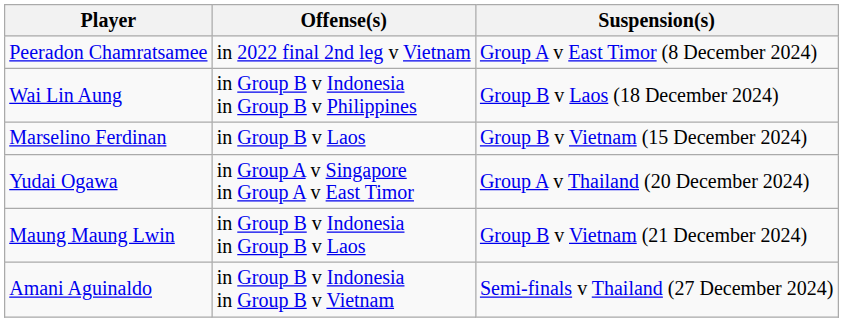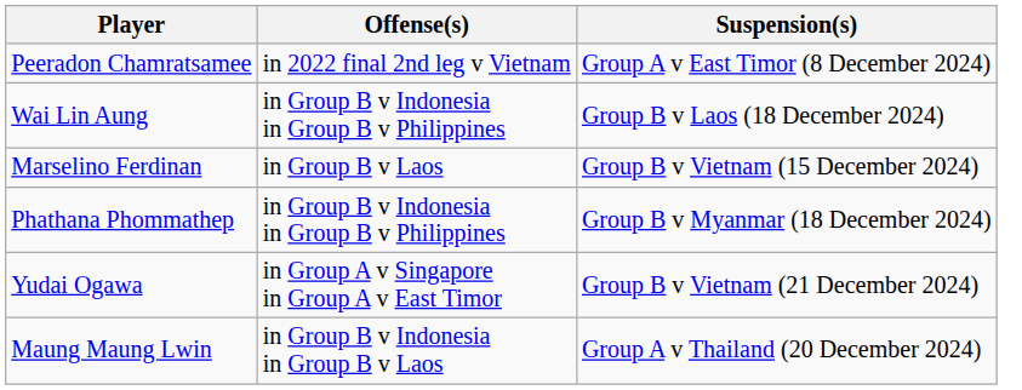+ row: Phathana Phommathep | in Group B v Indonesia in Group B v Philippines | Group B v Myanmar (18 December 2024)
Yudai Ogawa | Suspension(s): Group A v Thailand (20 December 2024) -> Group B v Vietnam (21 December 2024)
Maung Maung Lwin | Suspension(s): Group B v Vietnam (21 December 2024) -> Group A v Thailand (20 December 2024)
- row: Amani Aguinaldo | in Group B v Indonesia in Group B v Vietnam | Semi-finals v Thailand (27 December 2024)
